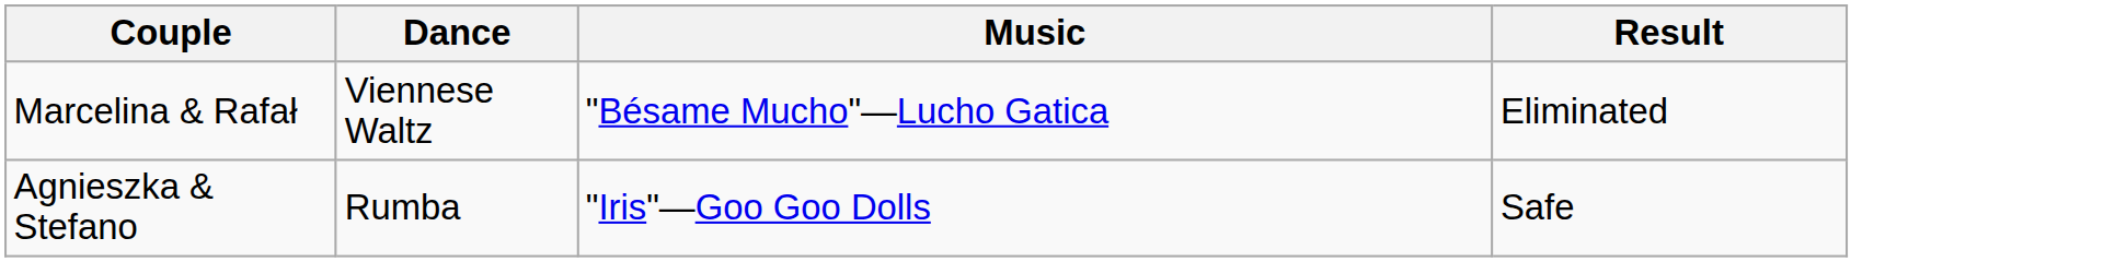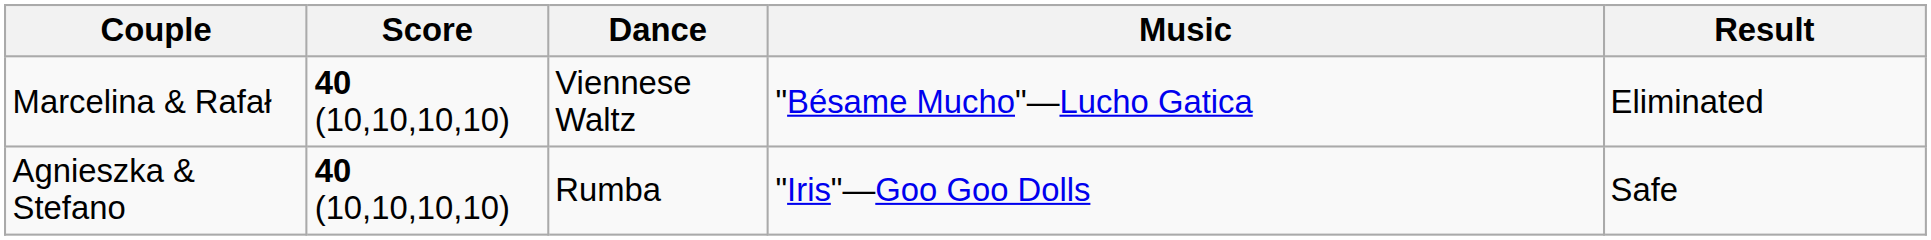+ column: Score | 40 (10,10,10,10) | 40 (10,10,10,10)
